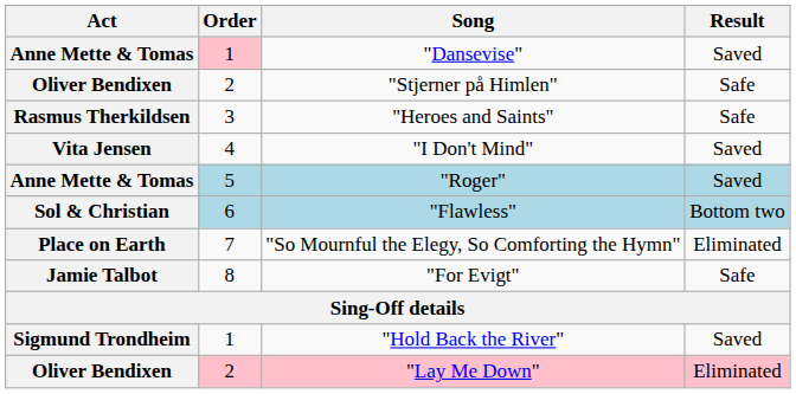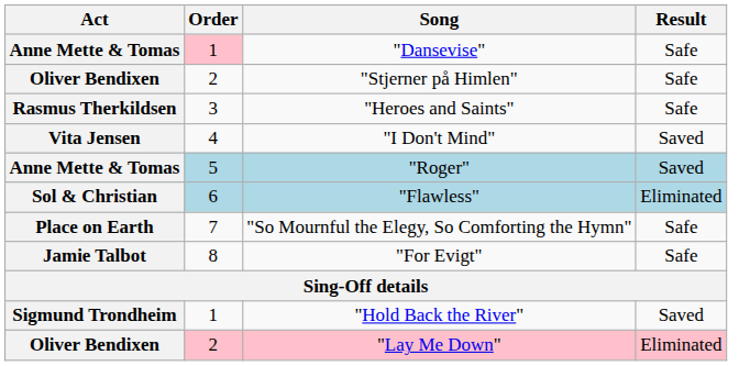"Dansevise" | Result: Saved -> Safe
"Flawless" | Result: Bottom two -> Eliminated
"So Mournful the Elegy, So Comforting the Hymn" | Result: Eliminated -> Safe
